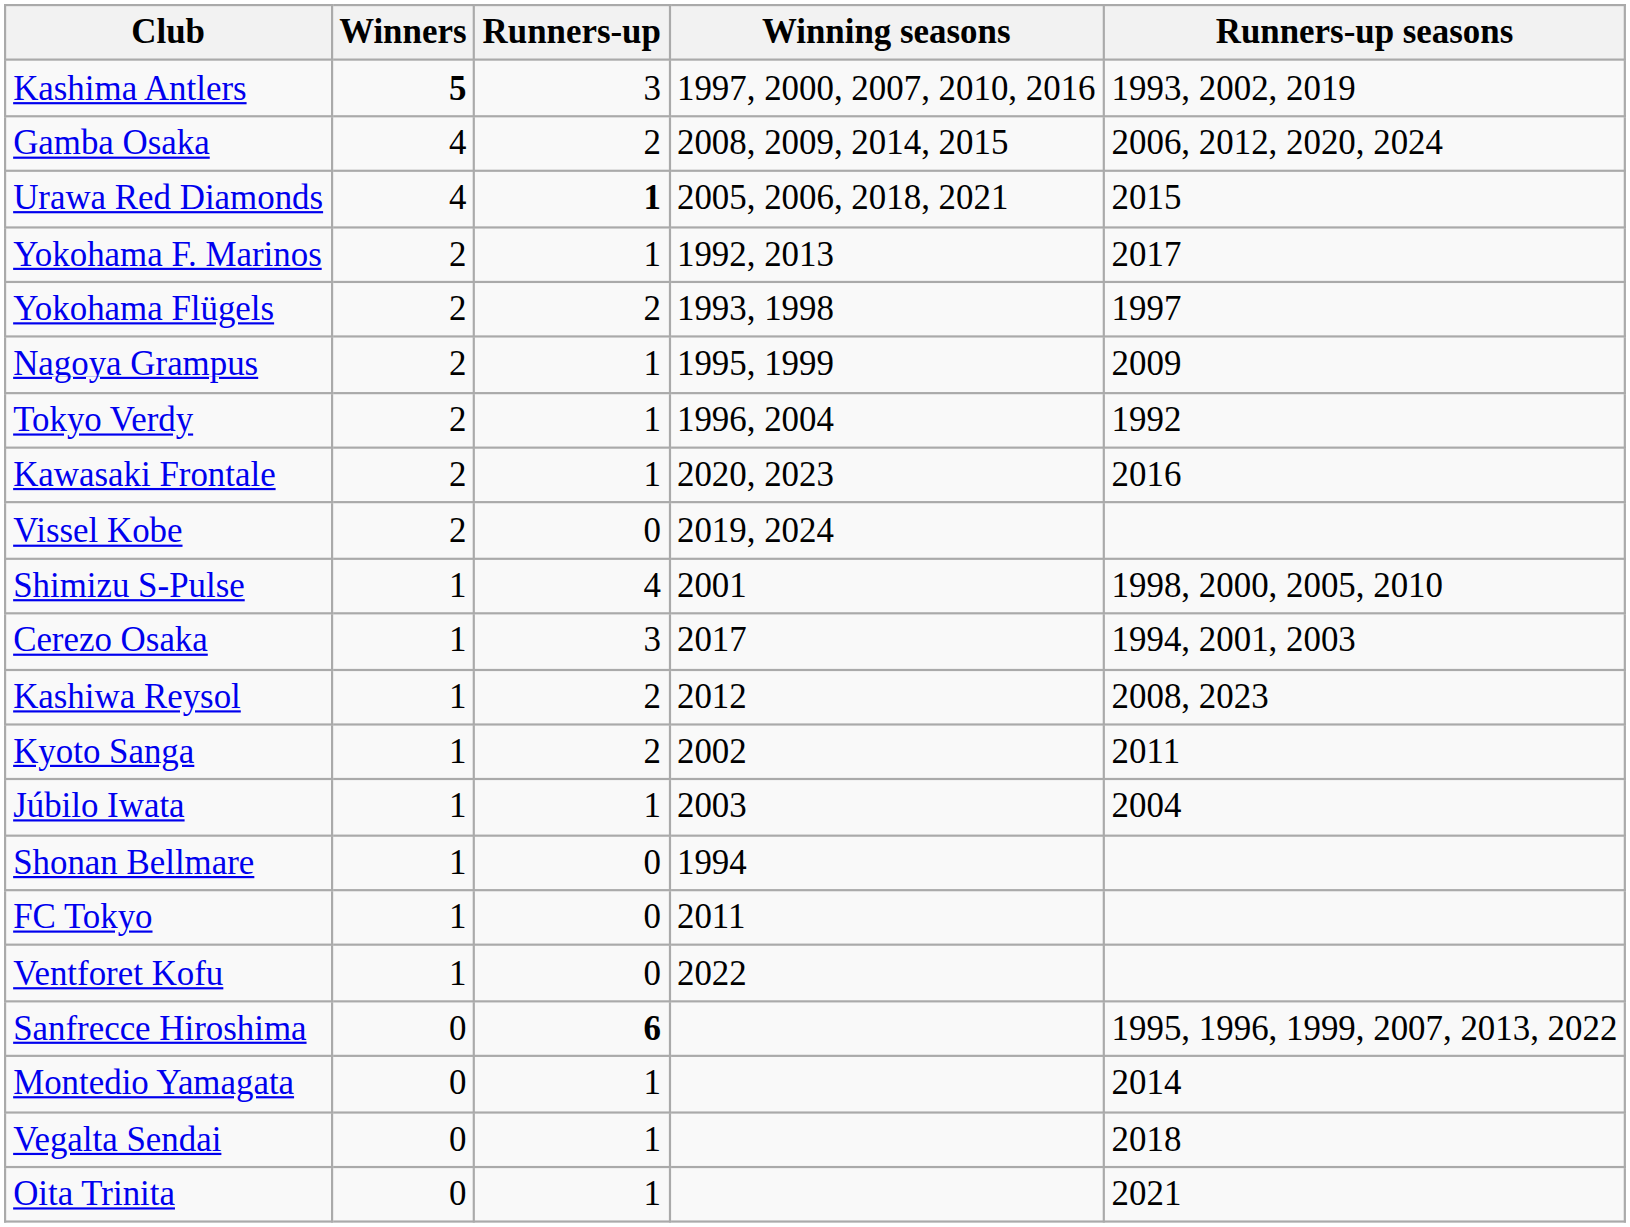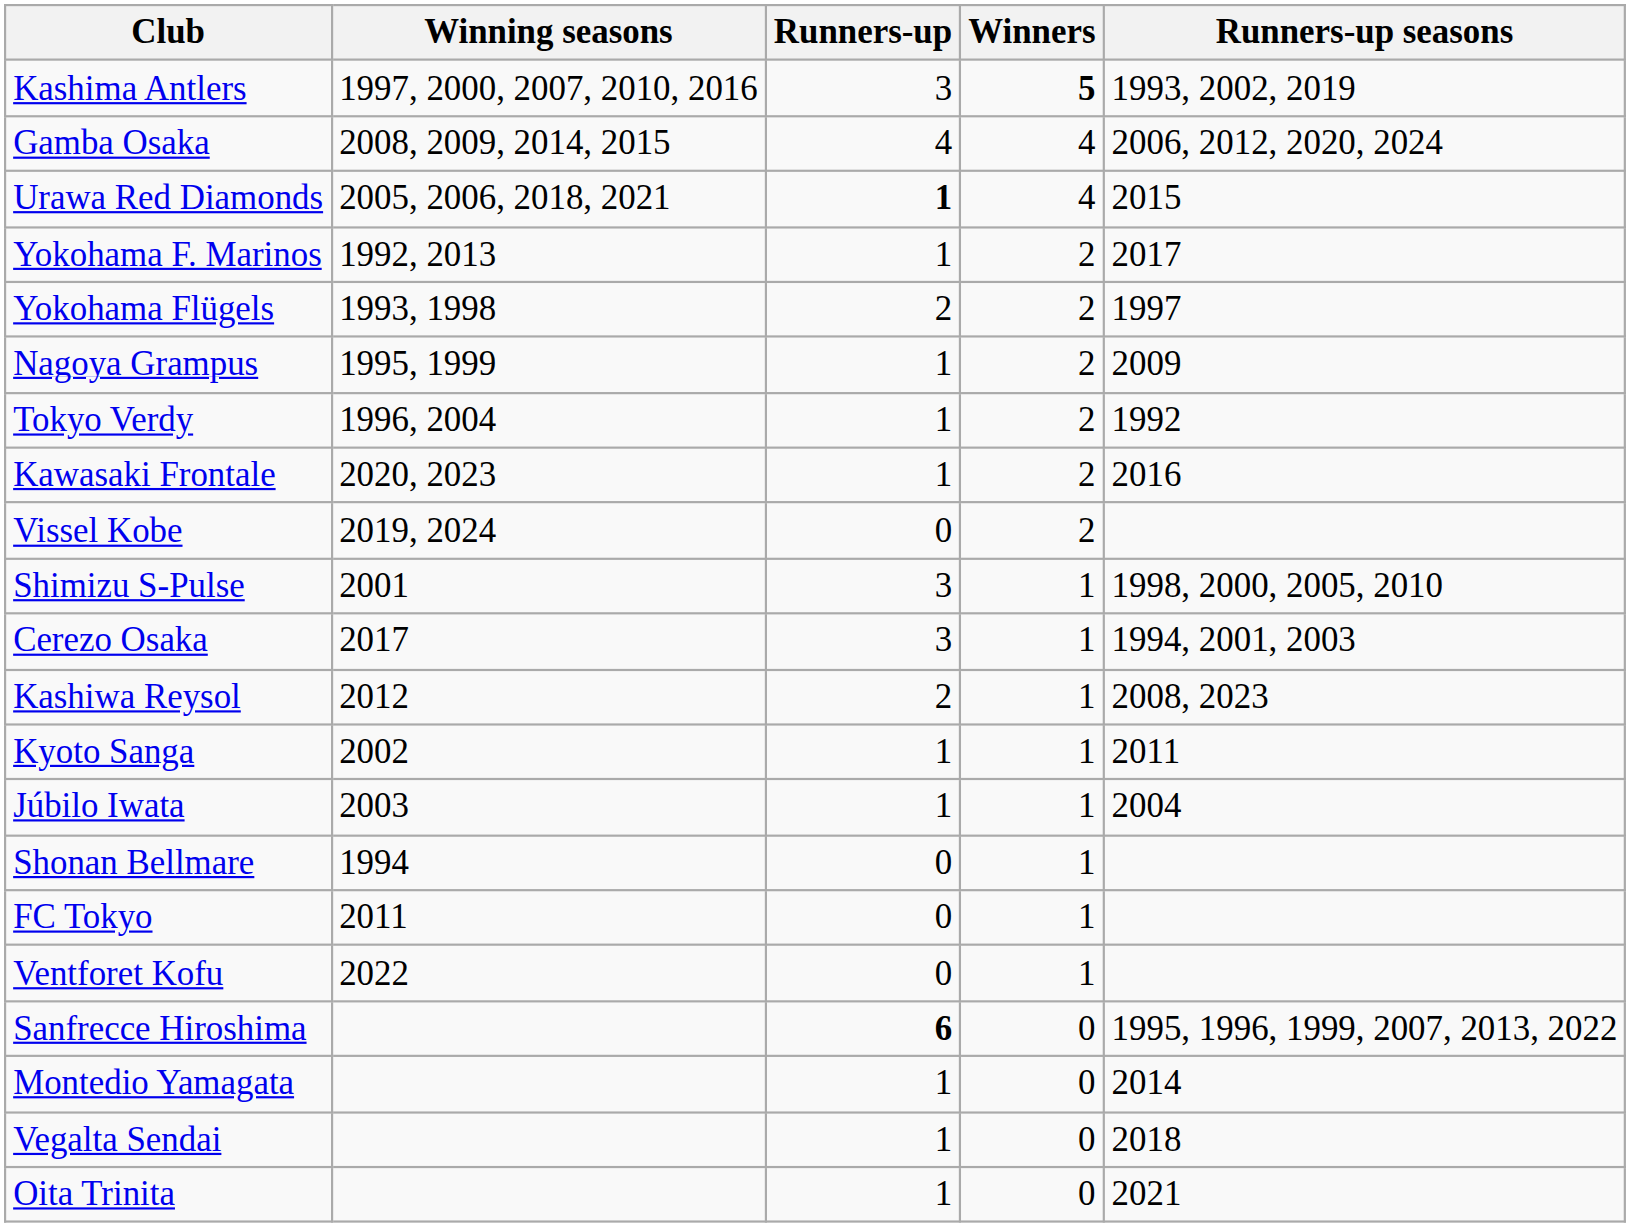columns swapped: Winners <-> Winning seasons
Gamba Osaka | Runners-up: 2 -> 4
Shimizu S-Pulse | Runners-up: 4 -> 3
Kyoto Sanga | Runners-up: 2 -> 1
